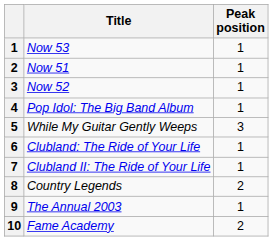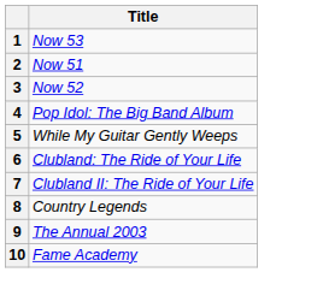- column: Peak position | 1 | 1 | 1 | 1 | 3 | 1 | 1 | 2 | 1 | 2
